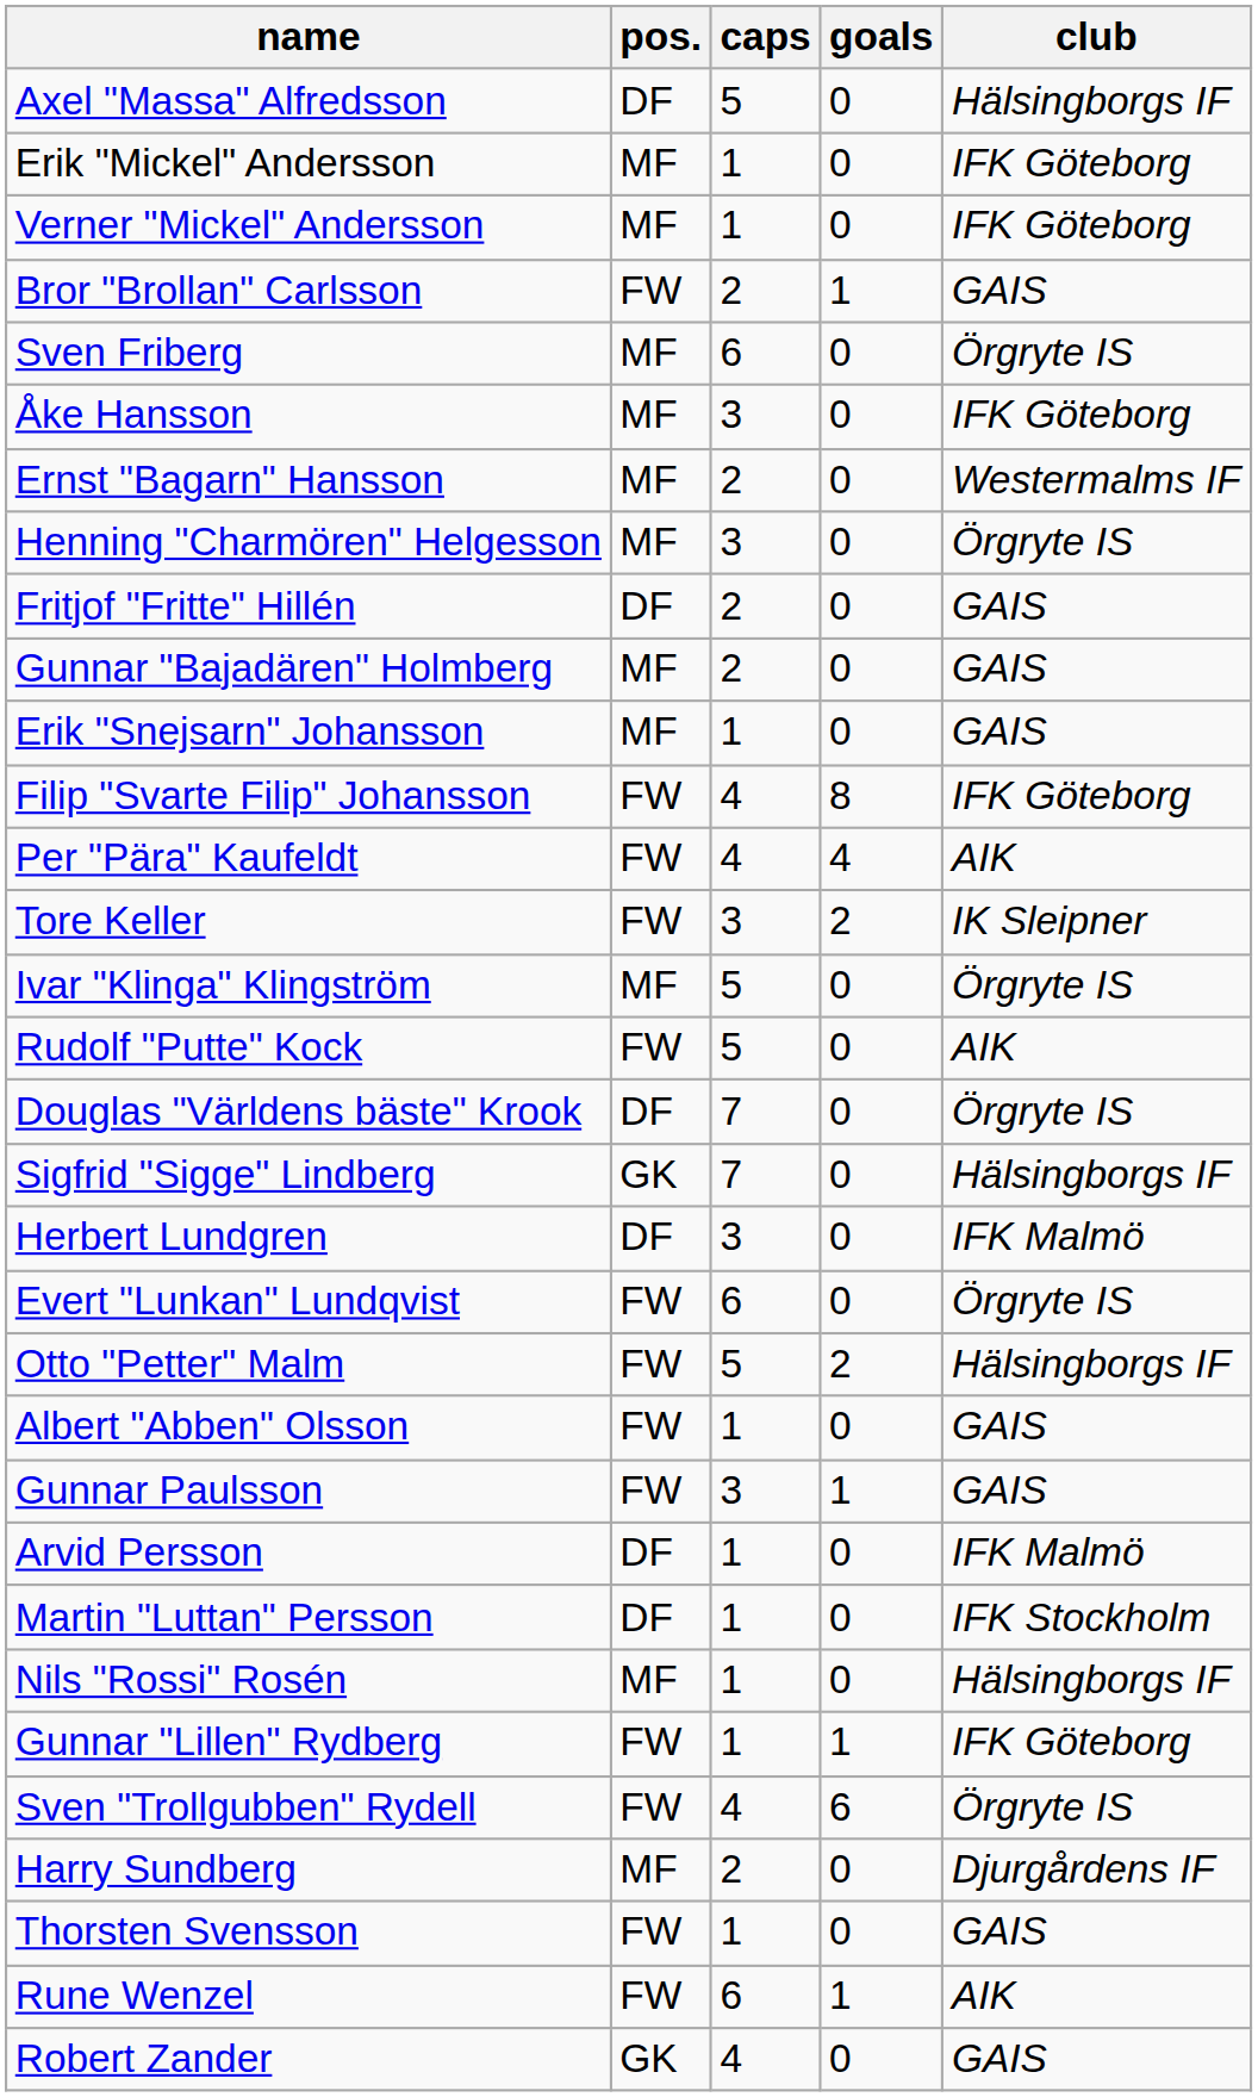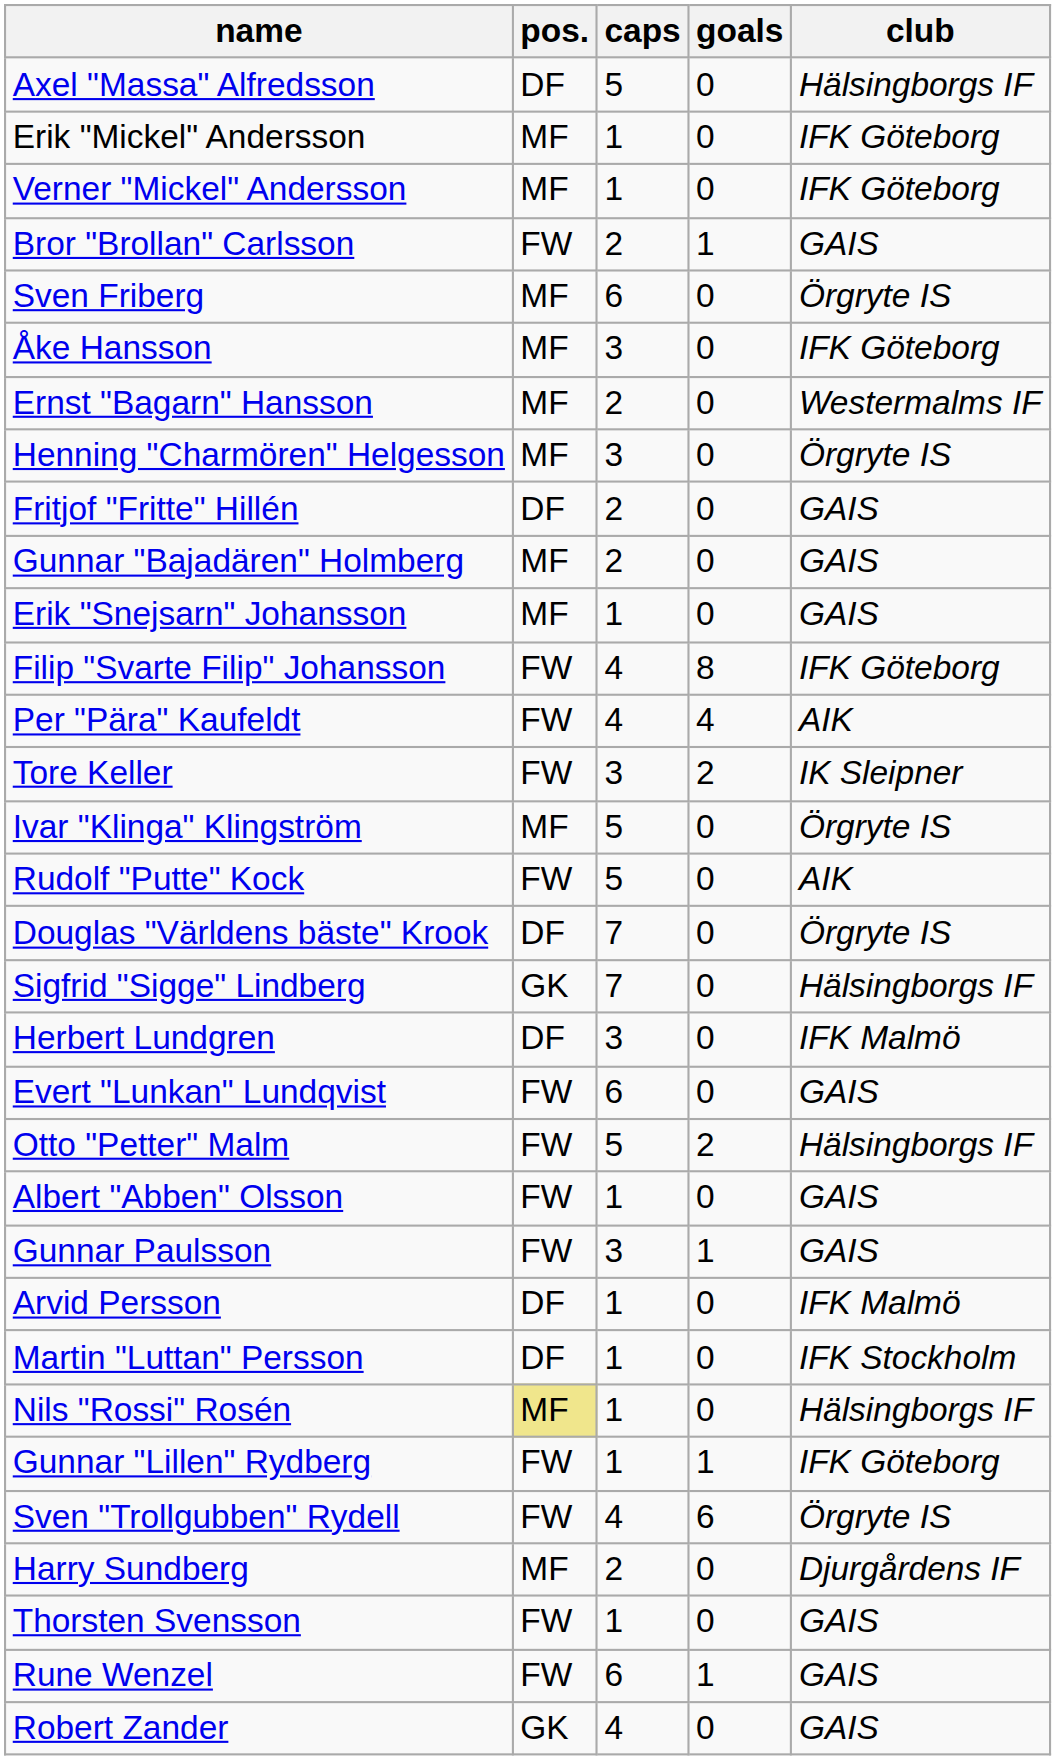Evert "Lunkan" Lundqvist | club: Örgryte IS -> GAIS
Nils "Rossi" Rosén | pos.: no background -> khaki background
Rune Wenzel | club: AIK -> GAIS
